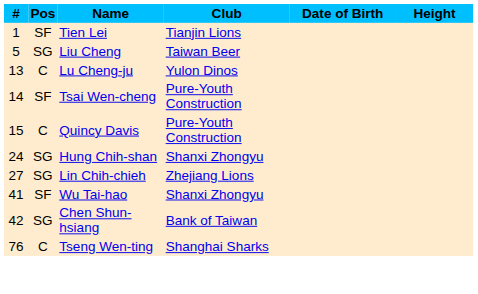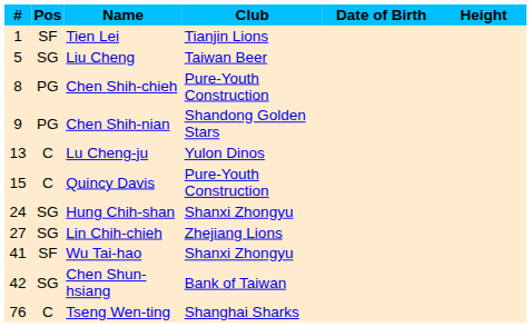+ row: 8 | PG | Chen Shih-chieh | Pure-Youth Construction
+ row: 9 | PG | Chen Shih-nian | Shandong Golden Stars
- row: 14 | SF | Tsai Wen-cheng | Pure-Youth Construction
